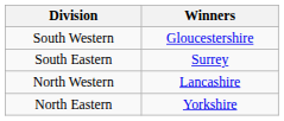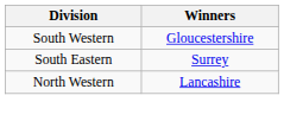- row: North Eastern | Yorkshire
